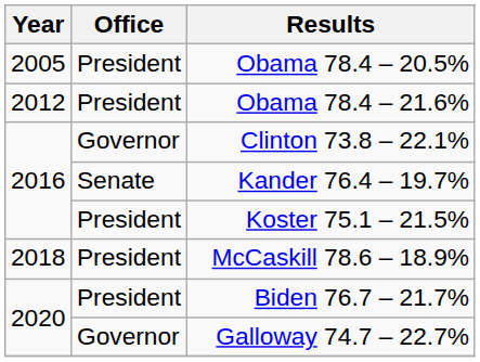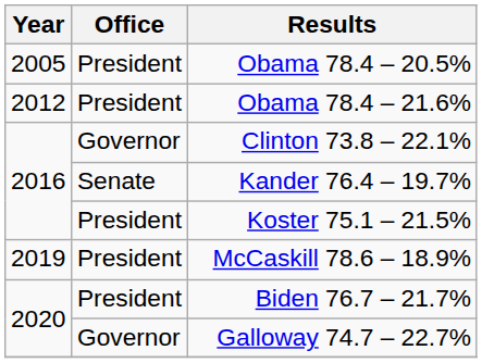McCaskill 78.6 – 18.9% | Year: 2018 -> 2019
